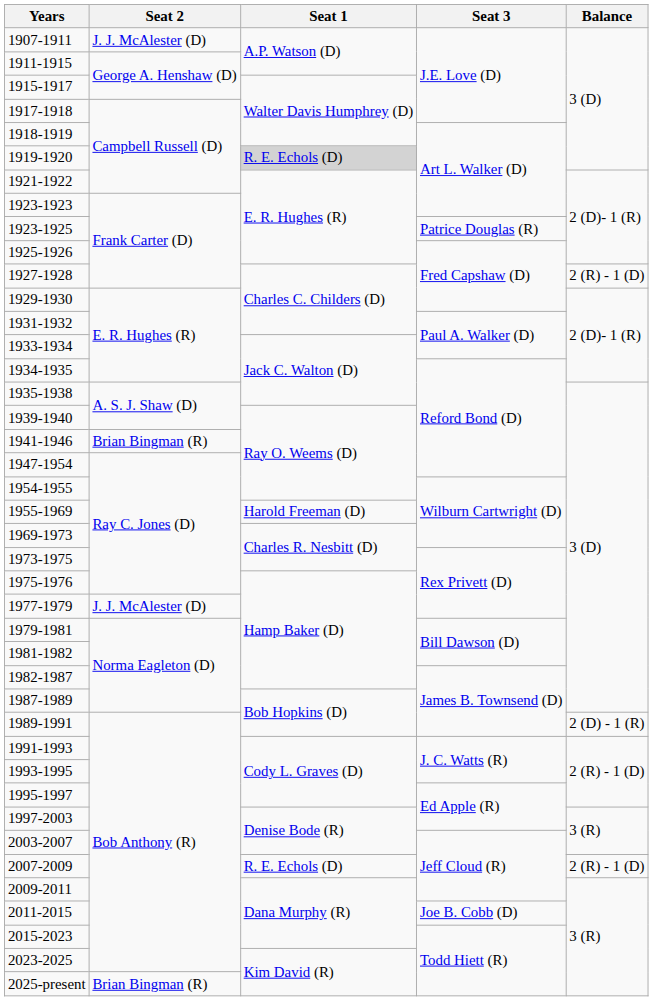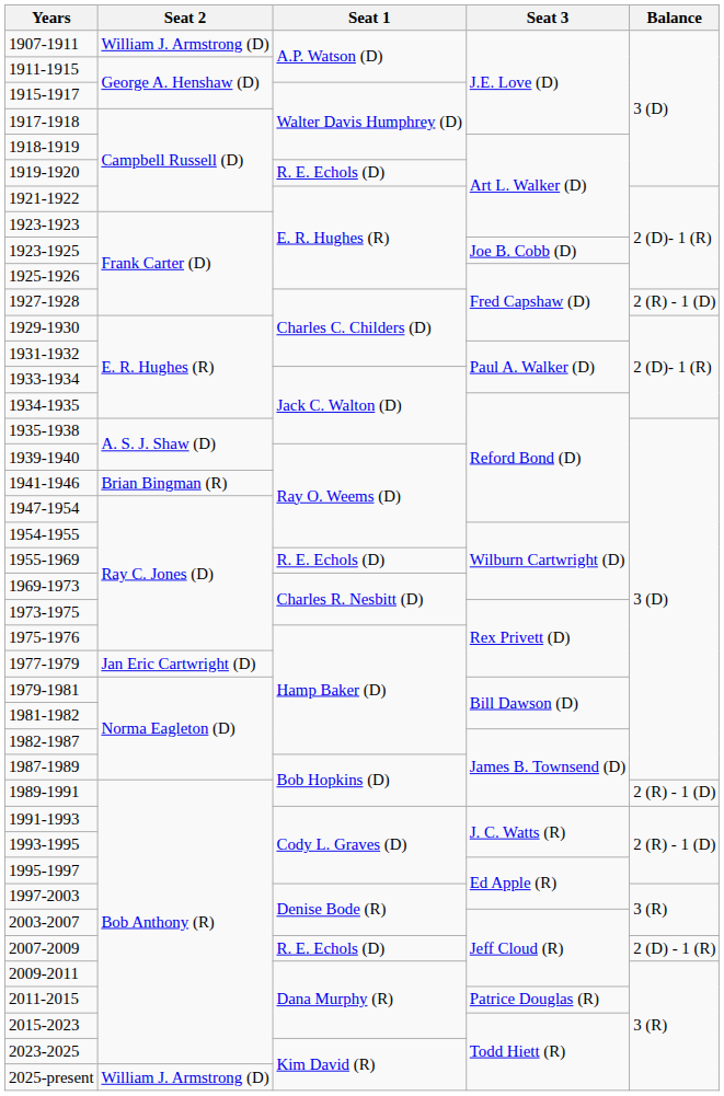1907-1911 | Seat 2: J. J. McAlester (D) -> William J. Armstrong (D)
1919-1920 | Seat 1: lightgrey background -> no background
1923-1925 | Seat 3: Patrice Douglas (R) -> Joe B. Cobb (D)
1955-1969 | Seat 1: Harold Freeman (D) -> R. E. Echols (D)
1977-1979 | Seat 2: J. J. McAlester (D) -> Jan Eric Cartwright (D)
1989-1991 | Balance: 2 (D) - 1 (R) -> 2 (R) - 1 (D)
2007-2009 | Balance: 2 (R) - 1 (D) -> 2 (D) - 1 (R)
2011-2015 | Seat 3: Joe B. Cobb (D) -> Patrice Douglas (R)
2025-present | Seat 2: Brian Bingman (R) -> William J. Armstrong (D)
